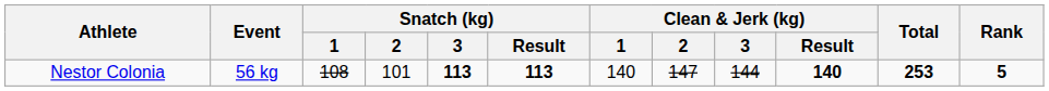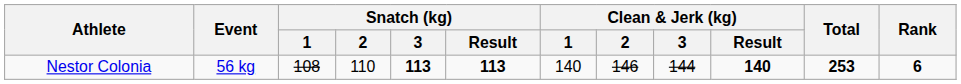Nestor Colonia | Snatch (kg) / 2: 101 -> 110
Nestor Colonia | Clean & Jerk (kg) / 2: 147 -> 146
Nestor Colonia | Rank: 5 -> 6
